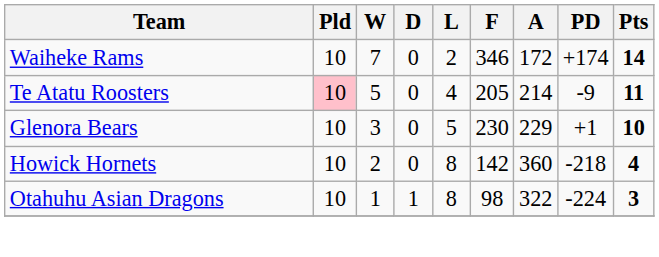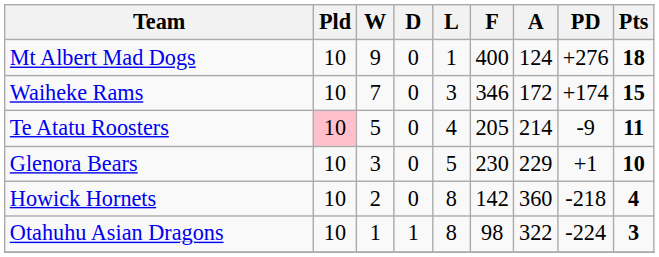+ row: Mt Albert Mad Dogs | 10 | 9 | 0 | 1 | 400 | 124 | +276 | 18
Waiheke Rams | L: 2 -> 3
Waiheke Rams | Pts: 14 -> 15
